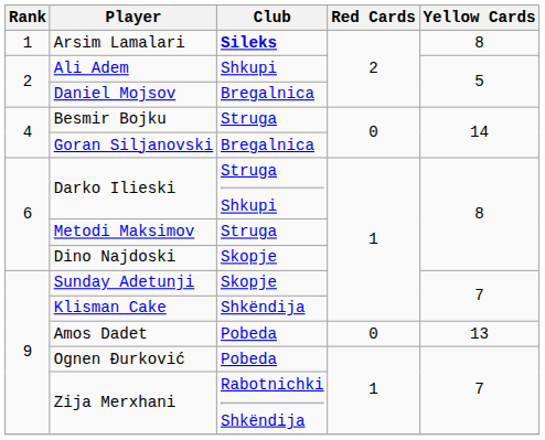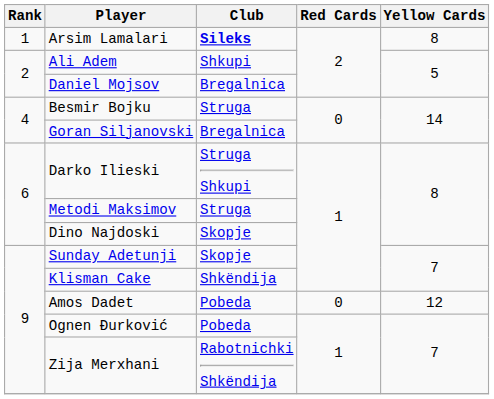Amos Dadet | Yellow Cards: 13 -> 12
